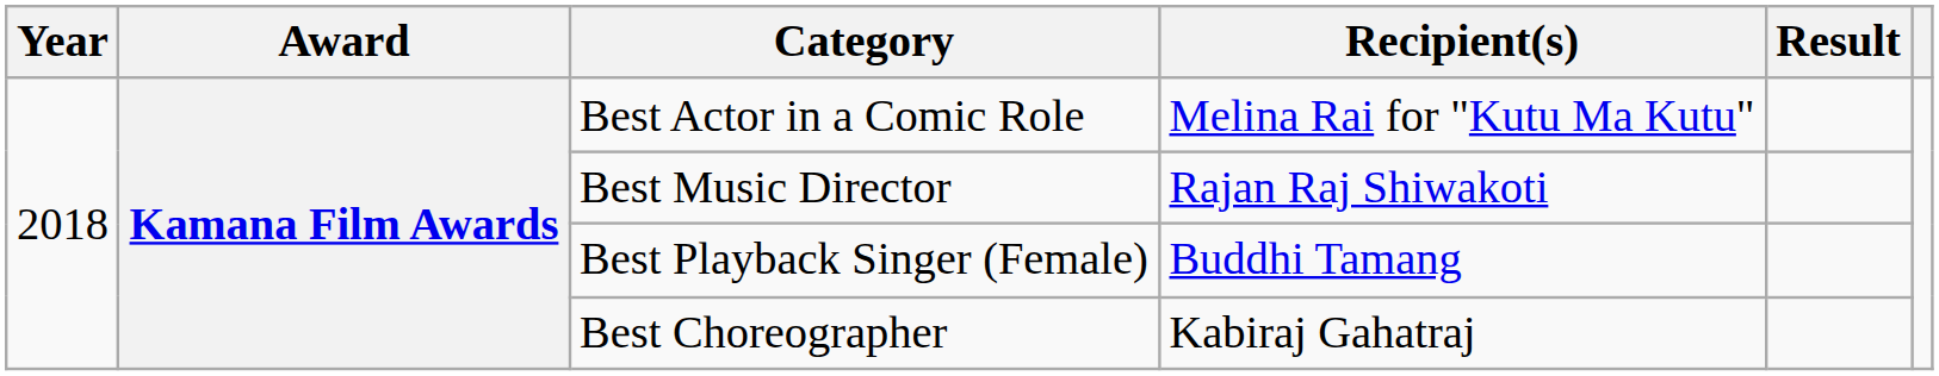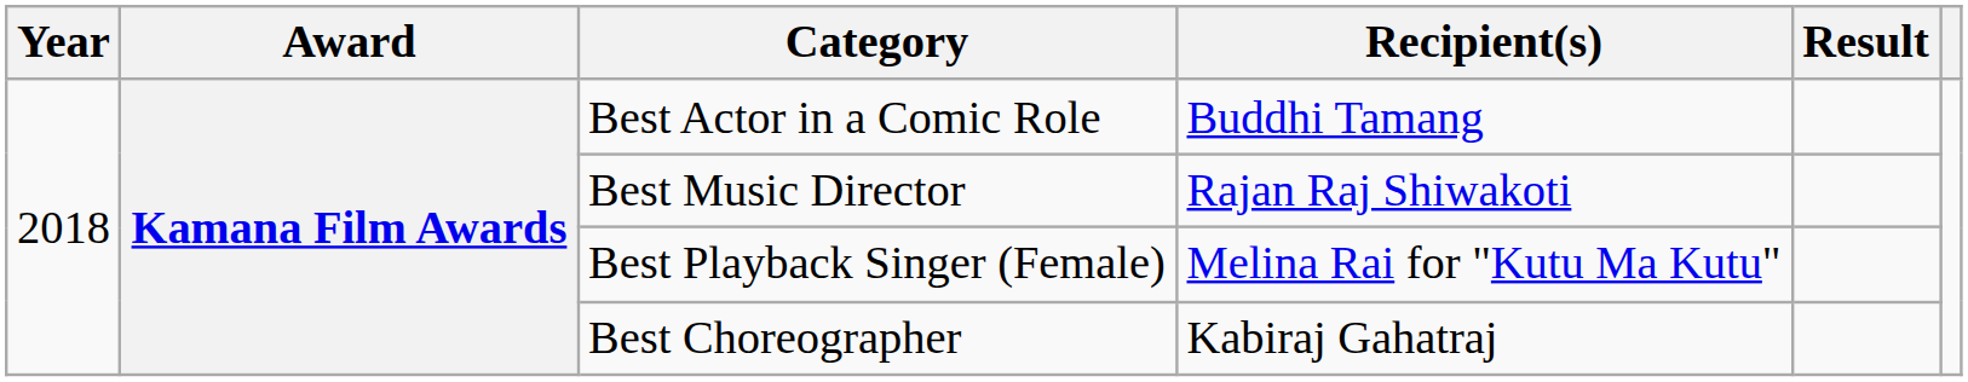Best Actor in a Comic Role | Recipient(s): Melina Rai for "Kutu Ma Kutu" -> Buddhi Tamang
Best Playback Singer (Female) | Recipient(s): Buddhi Tamang -> Melina Rai for "Kutu Ma Kutu"
